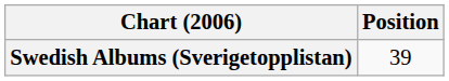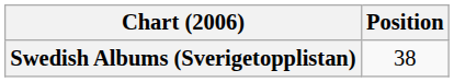Swedish Albums (Sverigetopplistan) | Position: 39 -> 38
